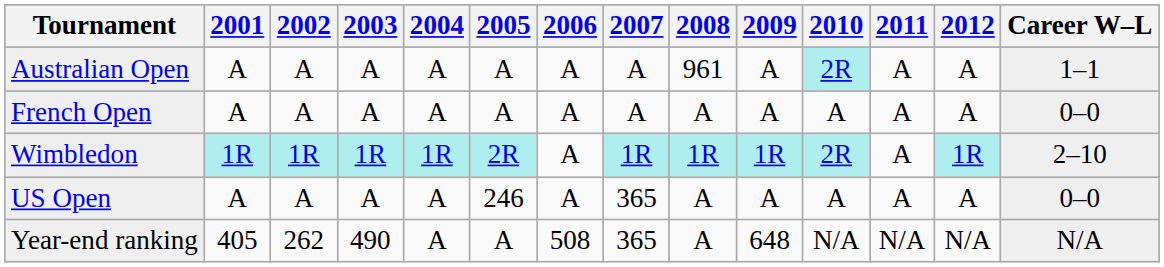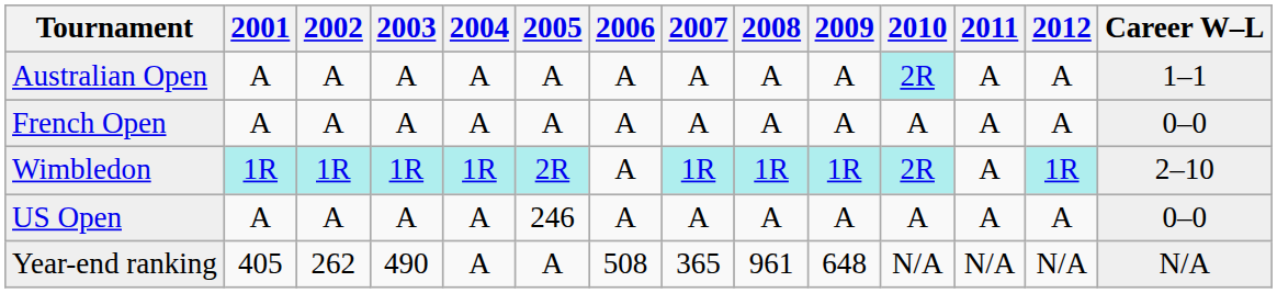Australian Open | 2008: 961 -> A
US Open | 2007: 365 -> A
Year-end ranking | 2008: A -> 961
